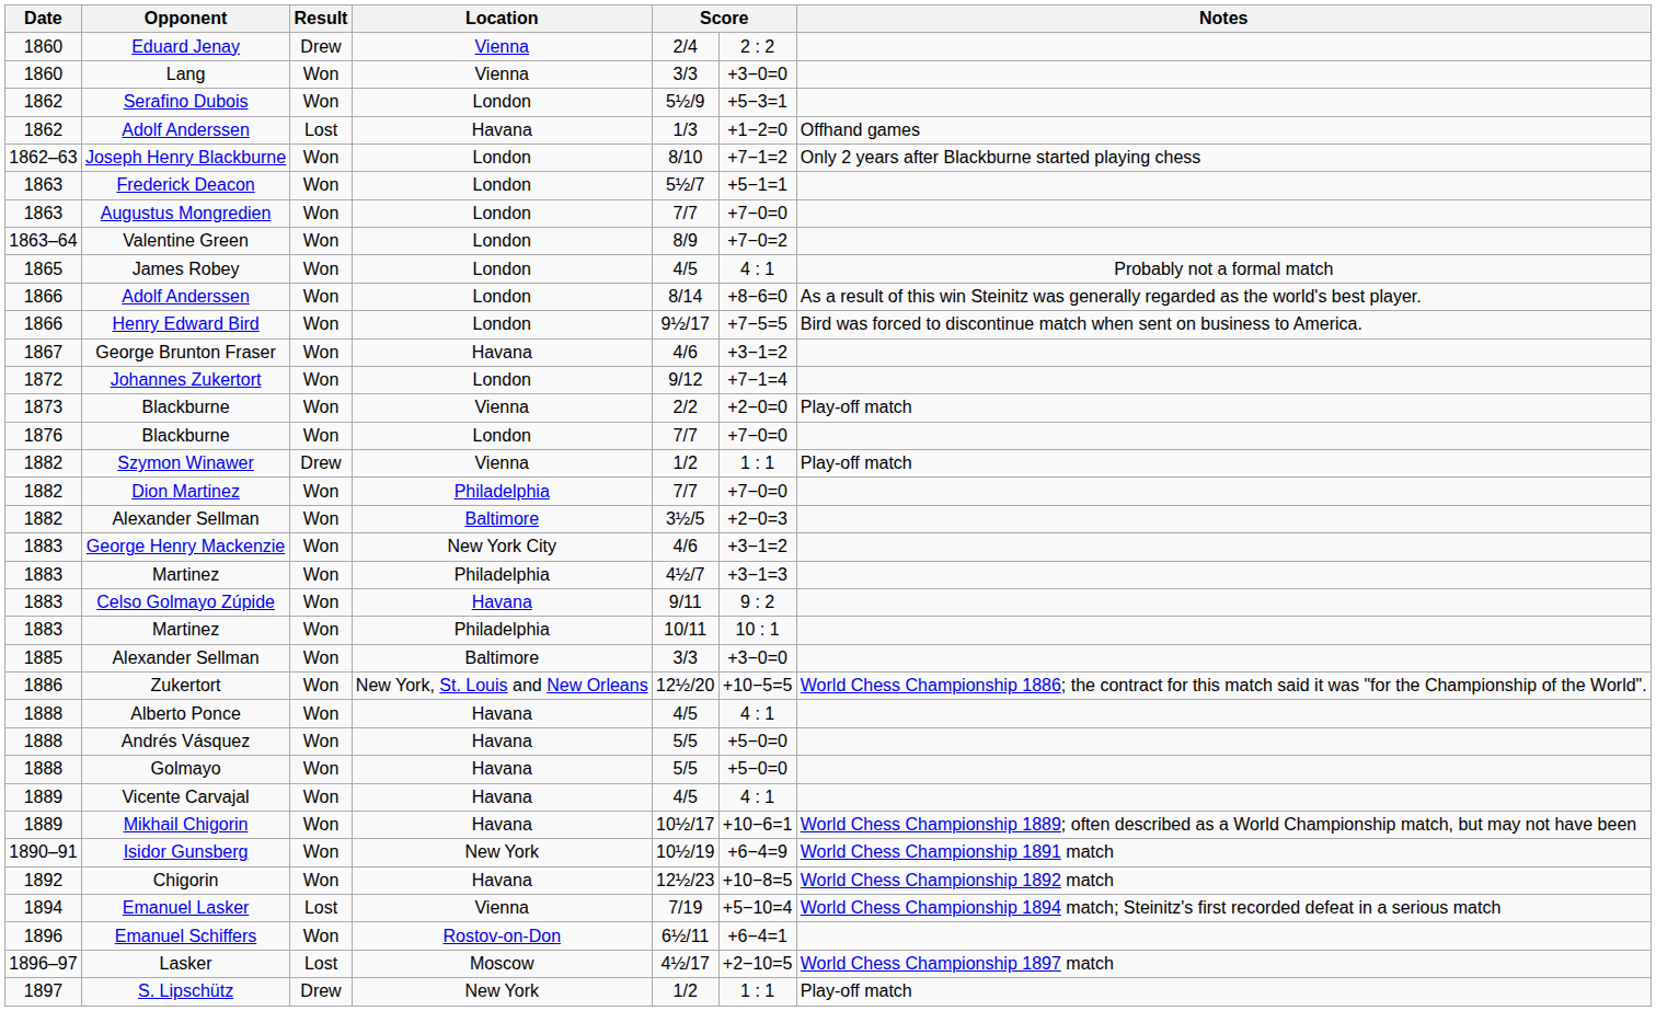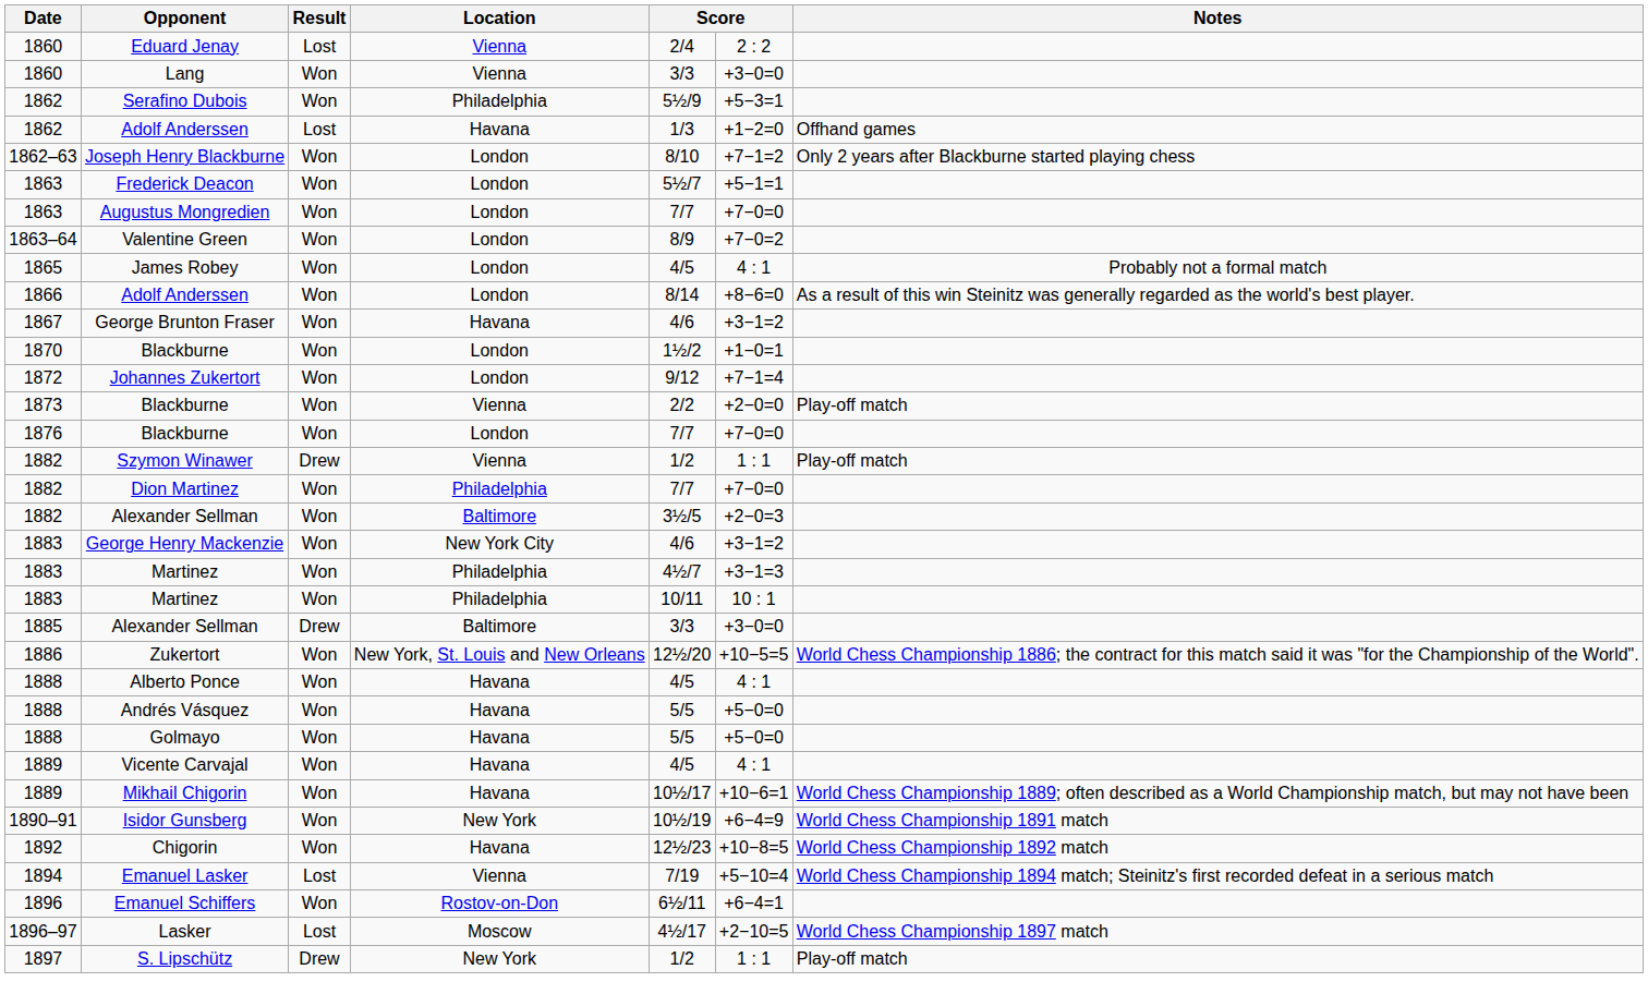Eduard Jenay | Result: Drew -> Lost
Serafino Dubois | Location: London -> Philadelphia
- row: 1866 | Henry Edward Bird | Won | London | 9½/17 | +7−5=5 | Bird was forced to discontinue match when sent on business to America.
+ row: 1870 | Blackburne | Won | London | 1½/2 | +1−0=1
- row: 1883 | Celso Golmayo Zúpide | Won | Havana | 9/11 | 9 : 2
1885 / Alexander Sellman | Result: Won -> Drew
